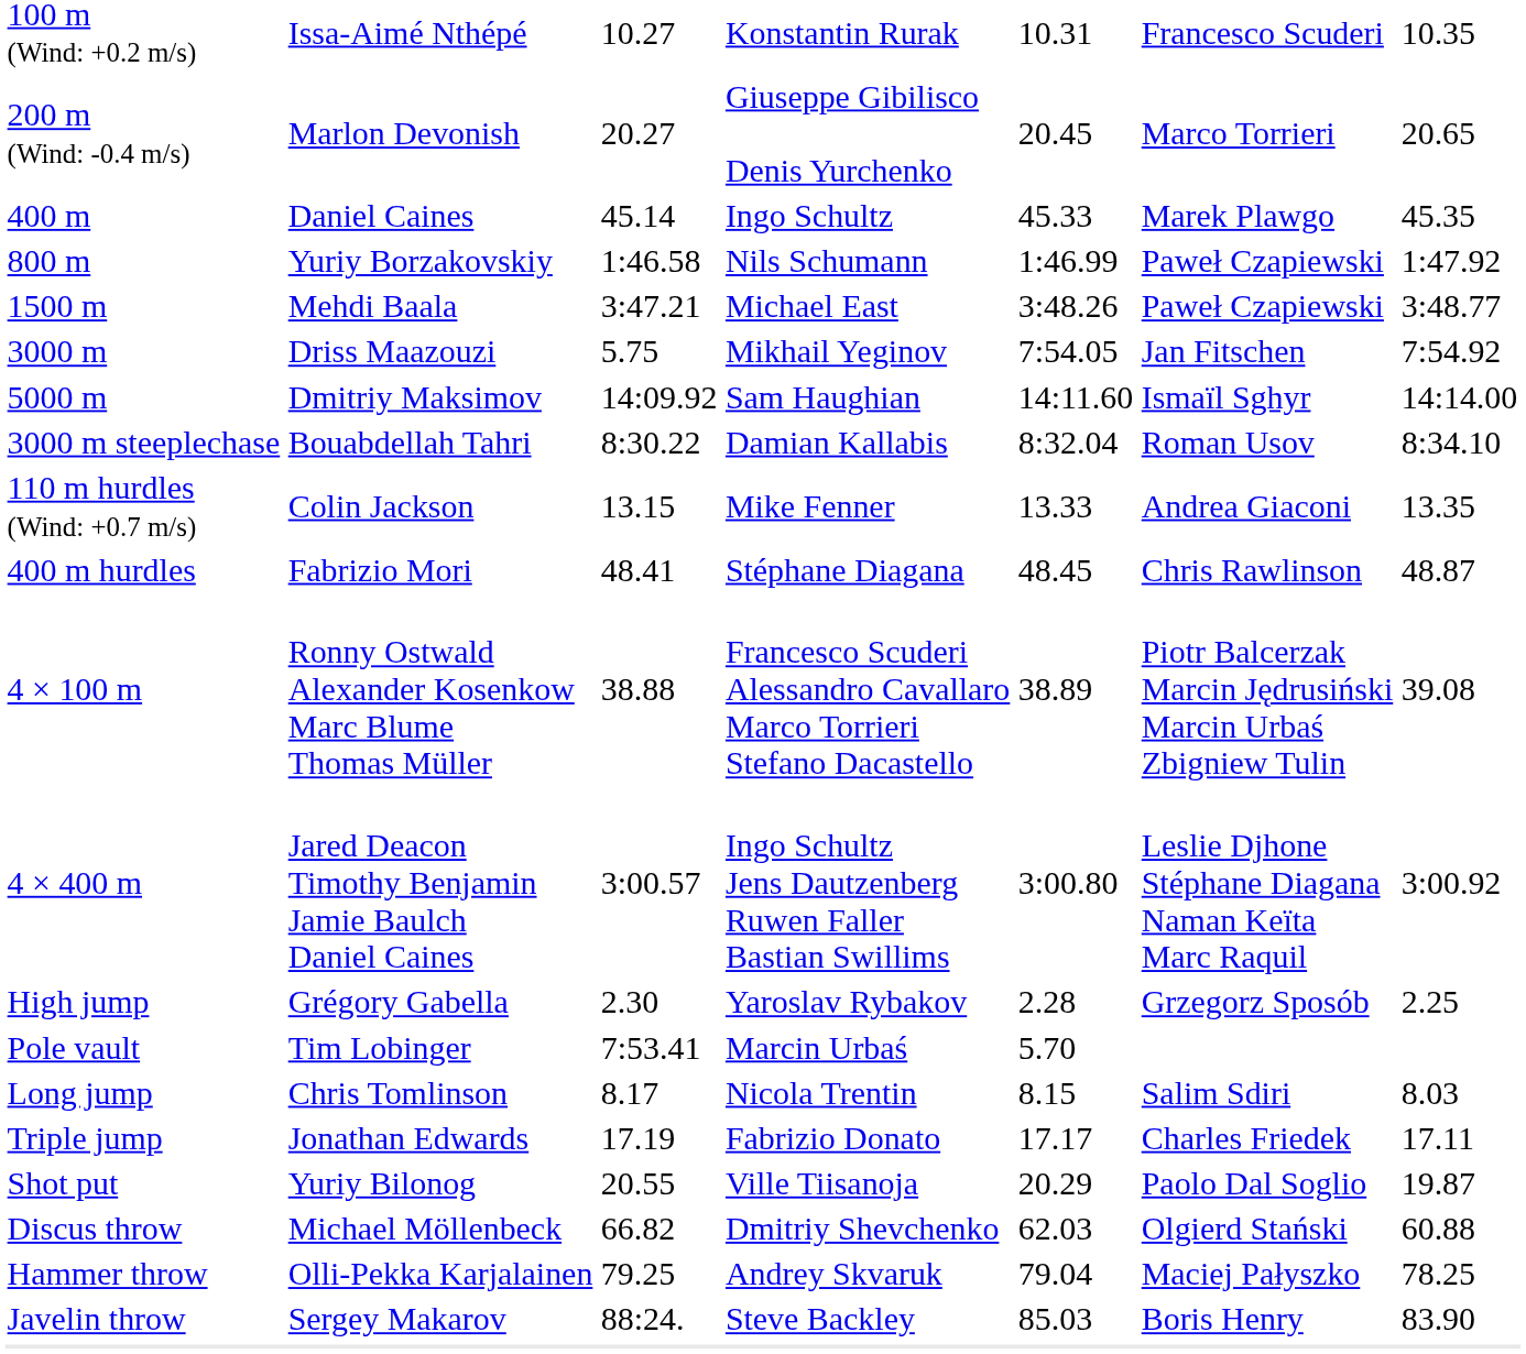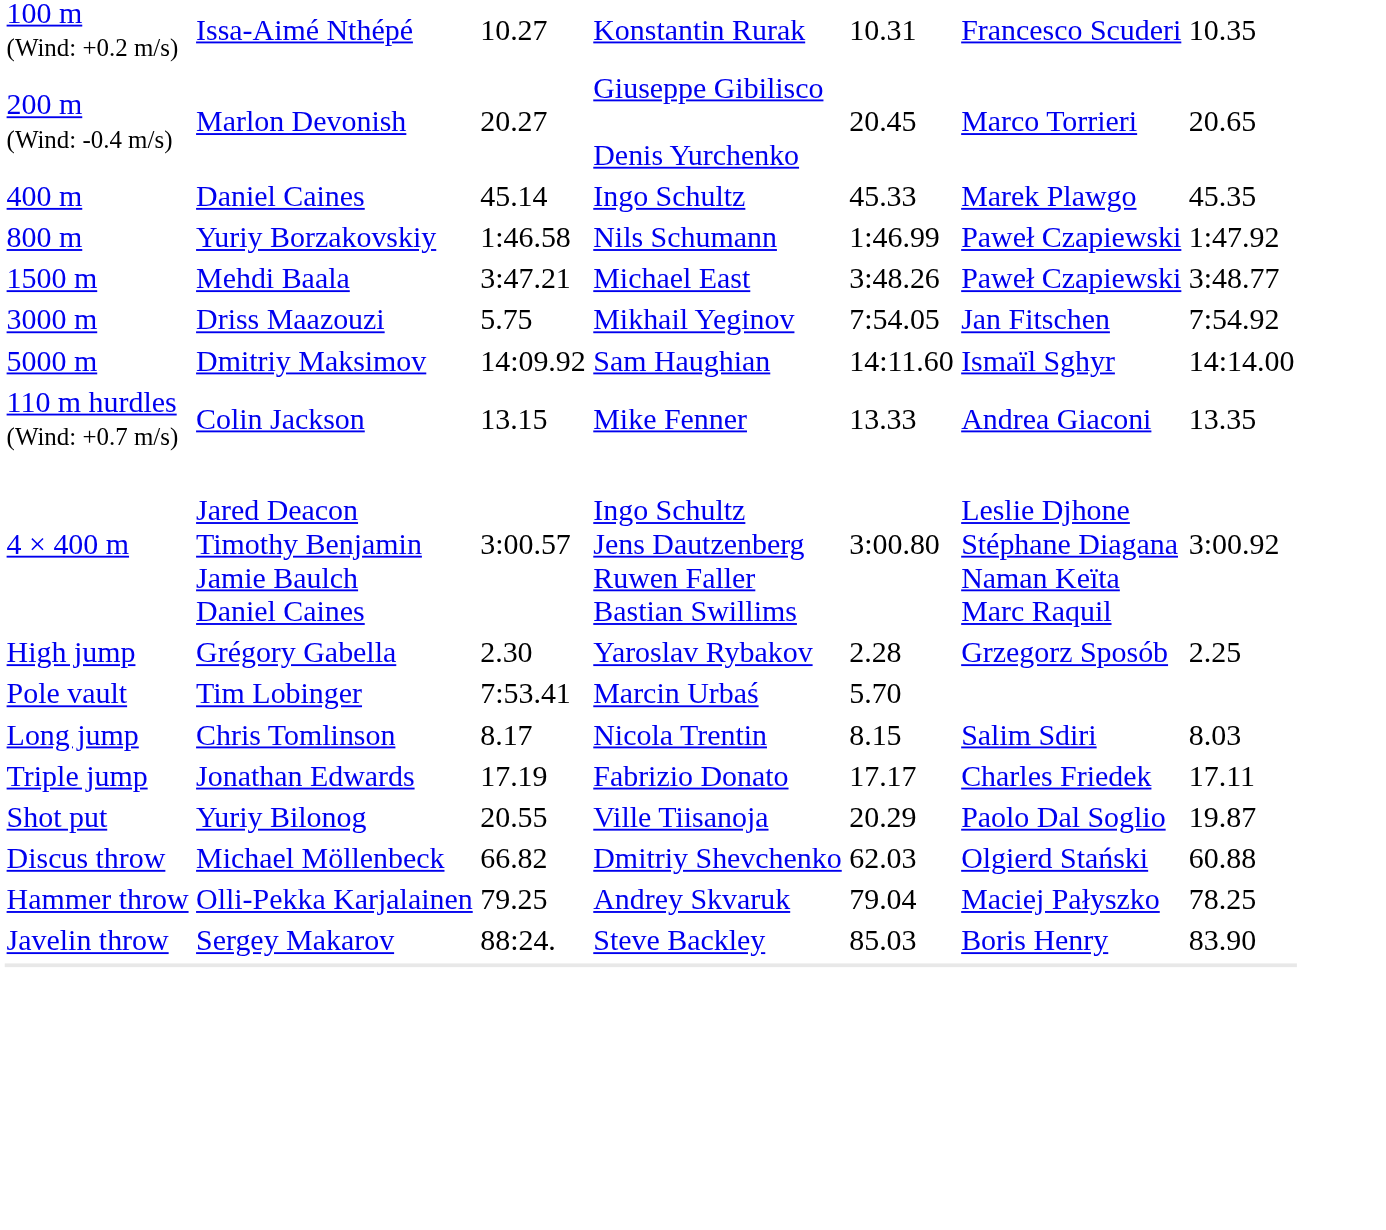- row: 3000 m steeplechase | Bouabdellah Tahri | 8:30.22 | Damian Kallabis | 8:32.04 | Roman Usov | 8:34.10
- row: 400 m hurdles | Fabrizio Mori | 48.41 | Stéphane Diagana | 48.45 | Chris Rawlinson | 48.87
- row: 4 × 100 m | Ronny Ostwald Alexander Kosenkow Marc Blume Thomas Müller | 38.88 | Francesco Scuderi Alessandro Cavallaro Marco Torrieri Stefano Dacastello | 38.89 | Piotr Balcerzak Marcin Jędrusiński Marcin Urbaś Zbigniew Tulin | 39.08
